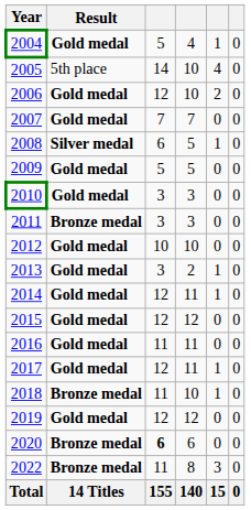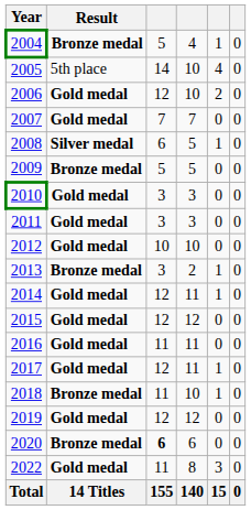2004 | Result: Gold medal -> Bronze medal
2009 | Result: Gold medal -> Bronze medal
2011 | Result: Bronze medal -> Gold medal
2013 | Result: Gold medal -> Bronze medal
2022 | Result: Bronze medal -> Gold medal
